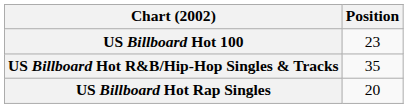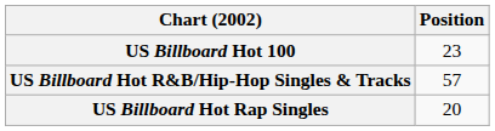US Billboard Hot R&B/Hip-Hop Singles & Tracks | Position: 35 -> 57
